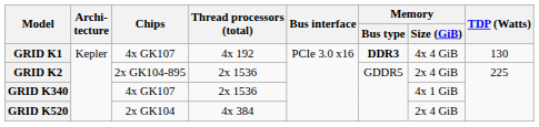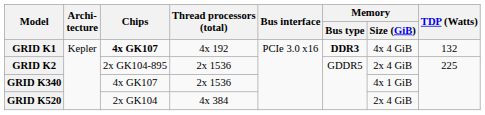GRID K1 | Chips: normal -> bold
GRID K1 | TDP (Watts): 130 -> 132
